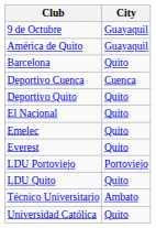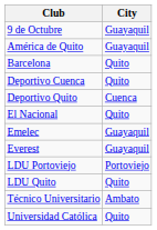Deportivo Cuenca | City: Cuenca -> Quito
Deportivo Quito | City: Quito -> Cuenca
Emelec | City: Quito -> Guayaquil
Everest | City: Quito -> Guayaquil
